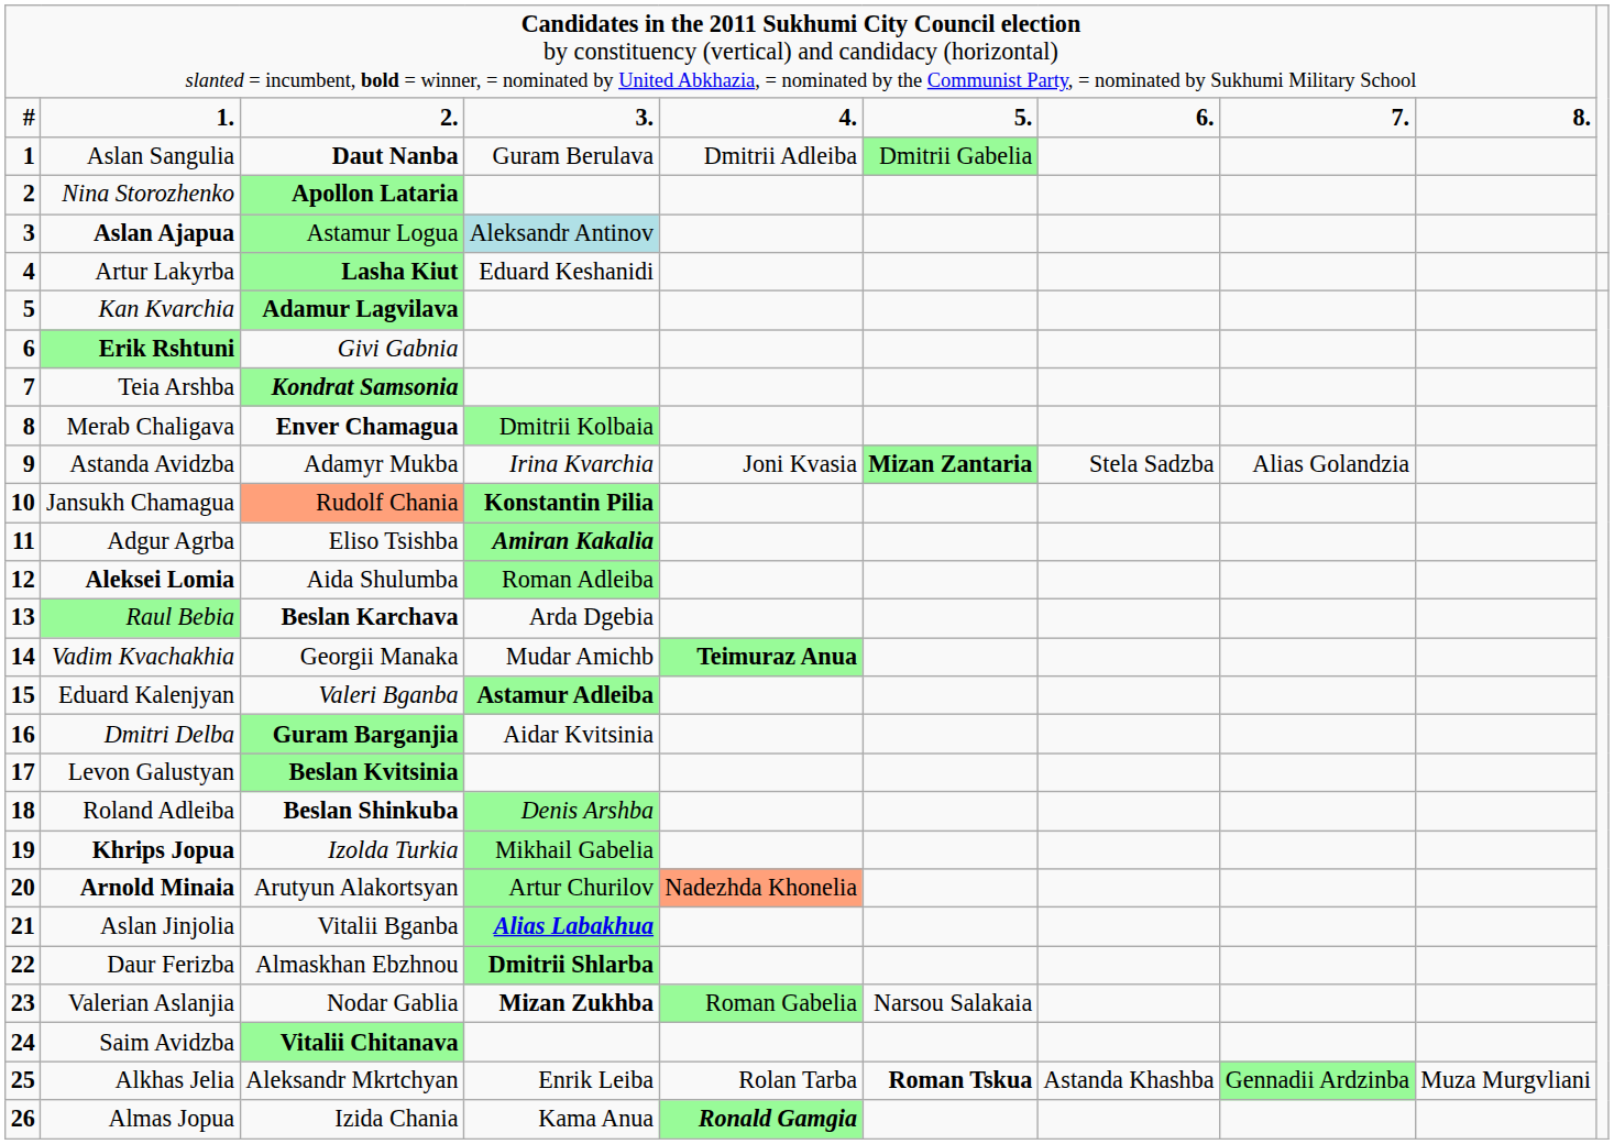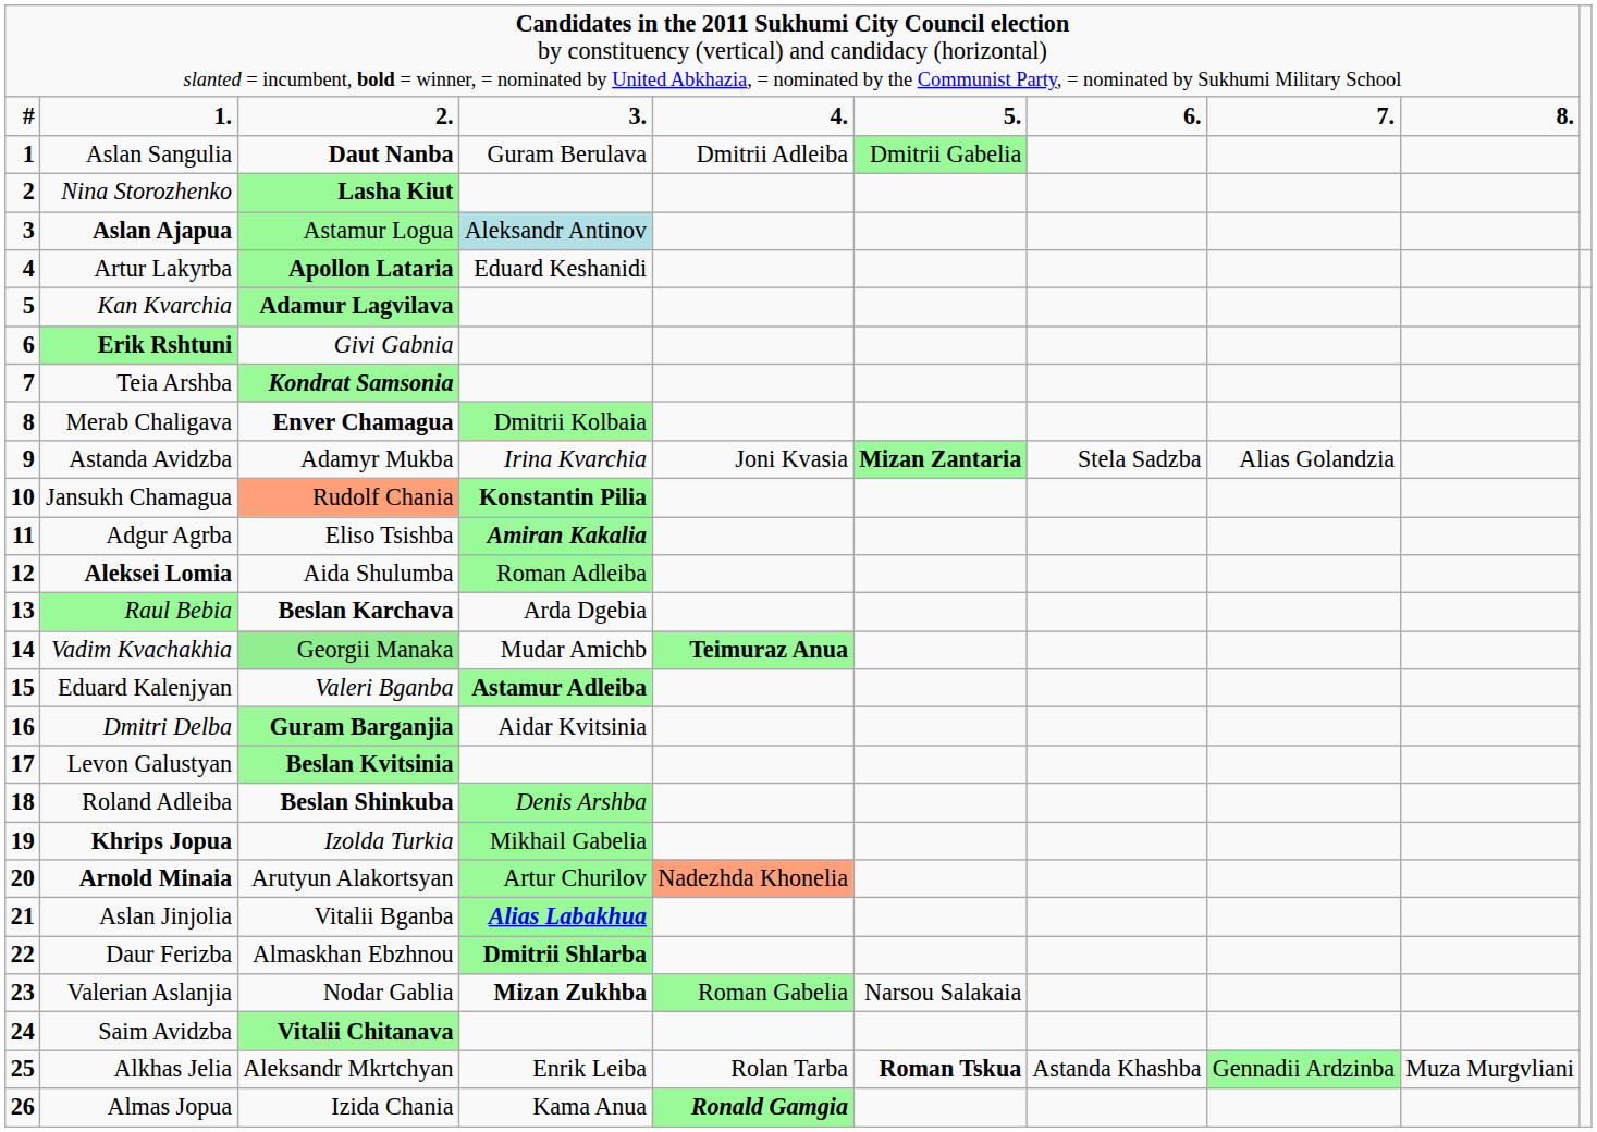Nina Storozhenko | column 3: Apollon Lataria -> Lasha Kiut
Artur Lakyrba | column 3: Lasha Kiut -> Apollon Lataria
Vadim Kvachakhia | column 3: no background -> lightgreen background
